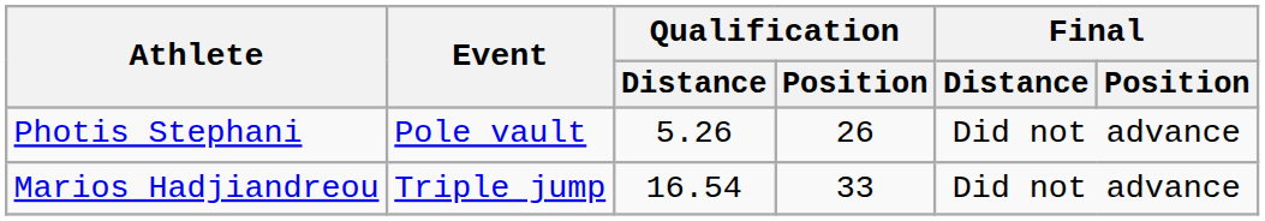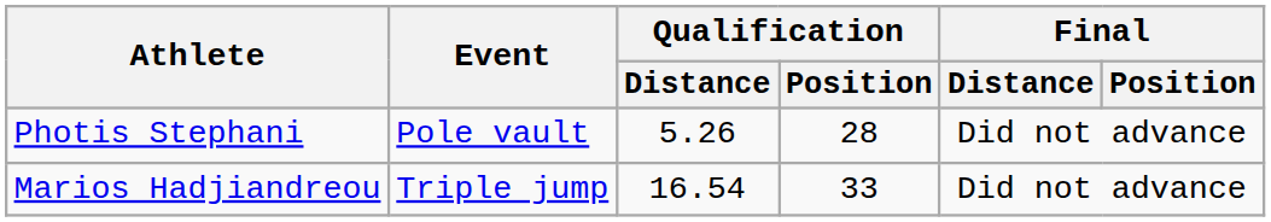Photis Stephani | Qualification / Position: 26 -> 28
